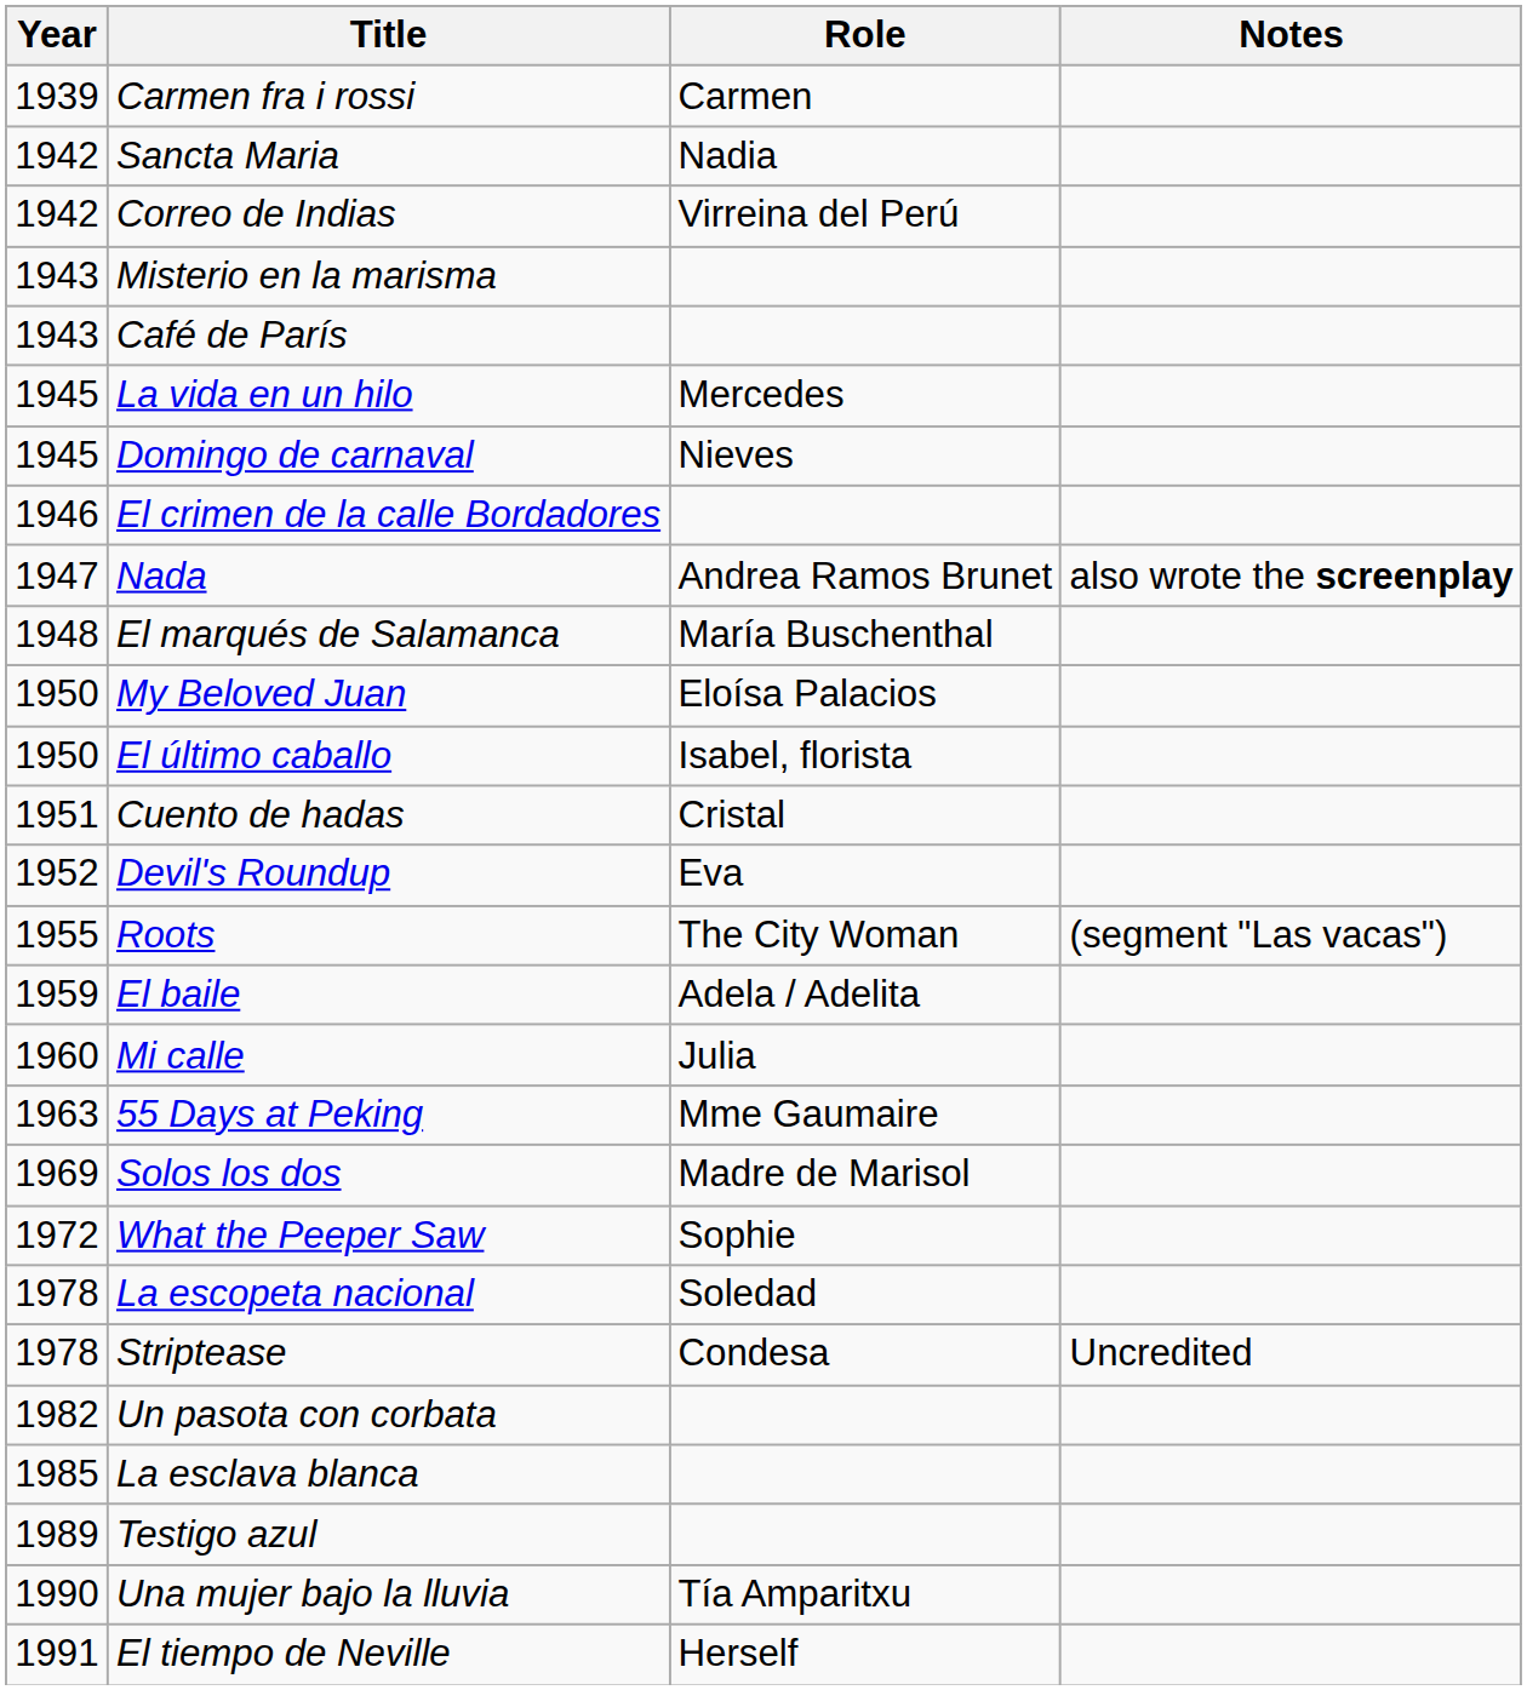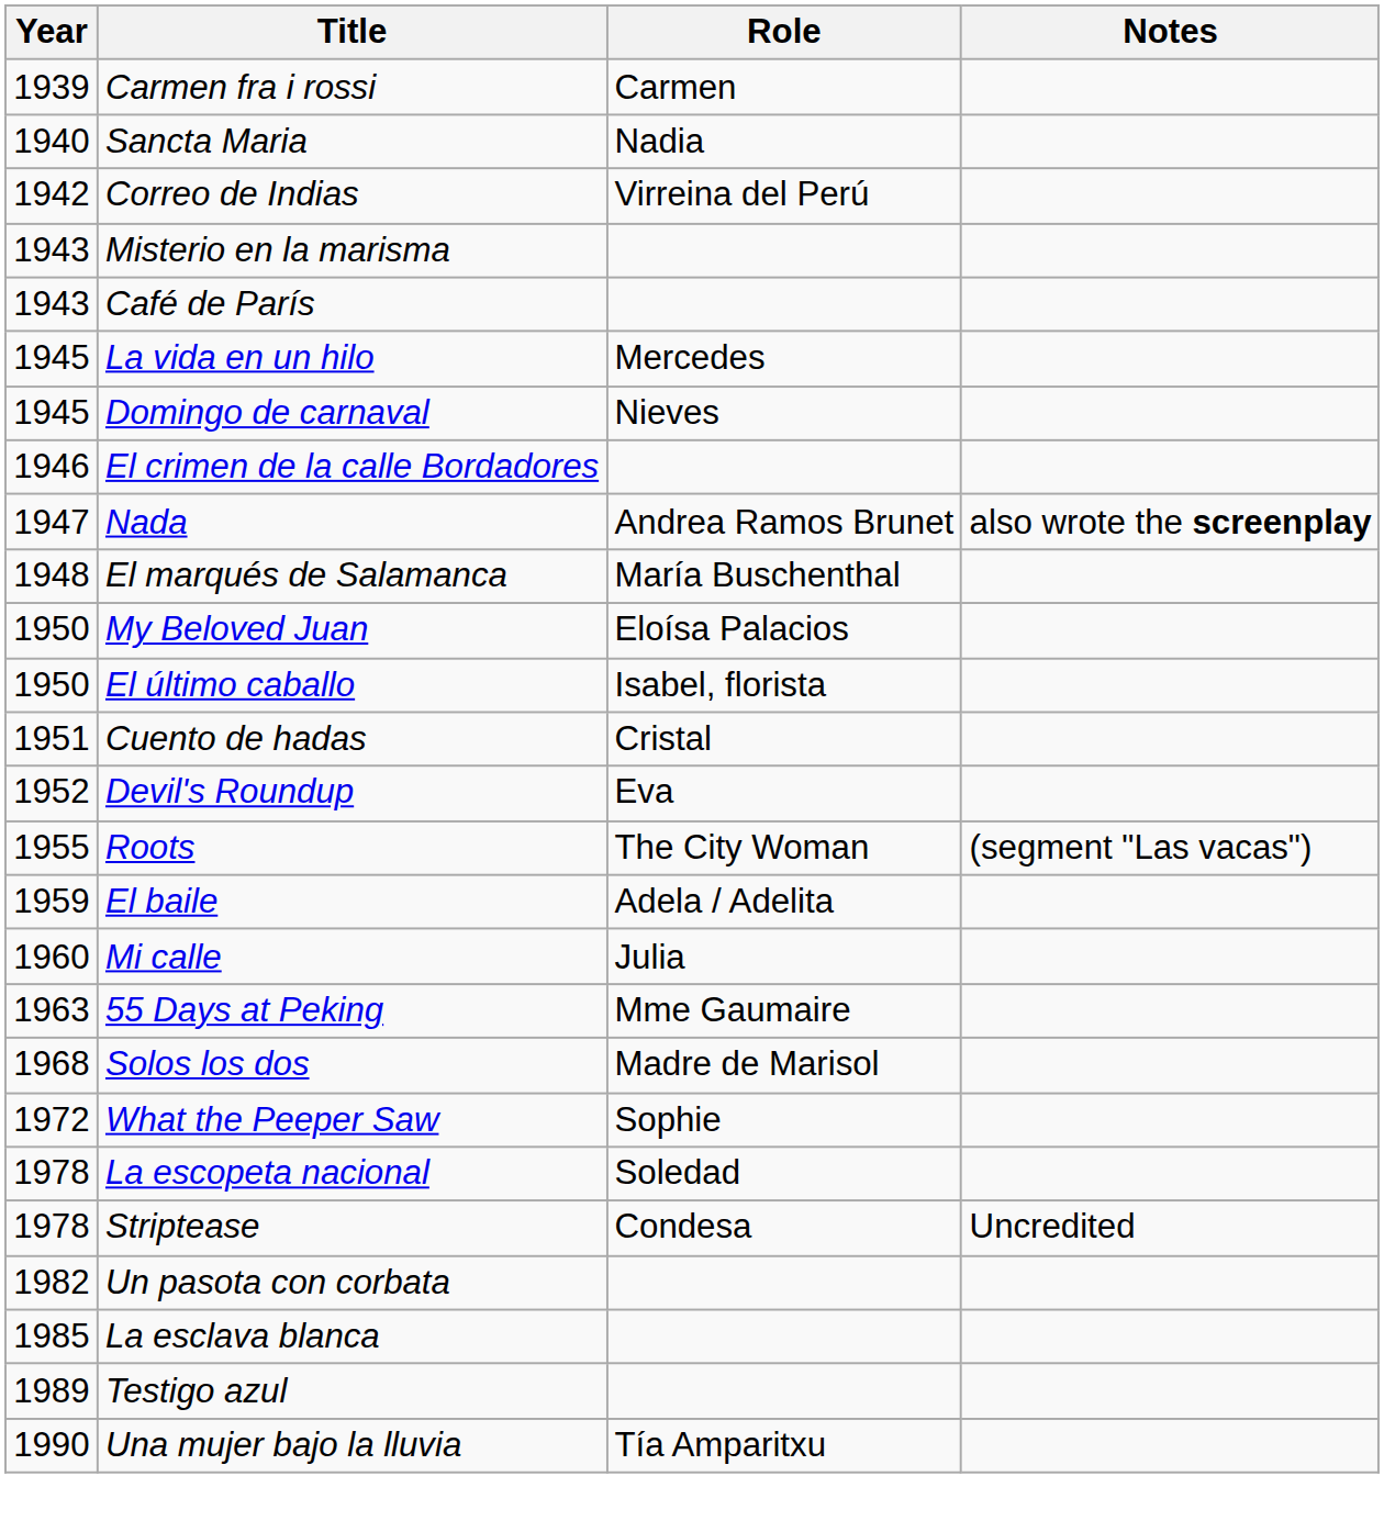Sancta Maria | Year: 1942 -> 1940
Solos los dos | Year: 1969 -> 1968
- row: 1991 | El tiempo de Neville | Herself
